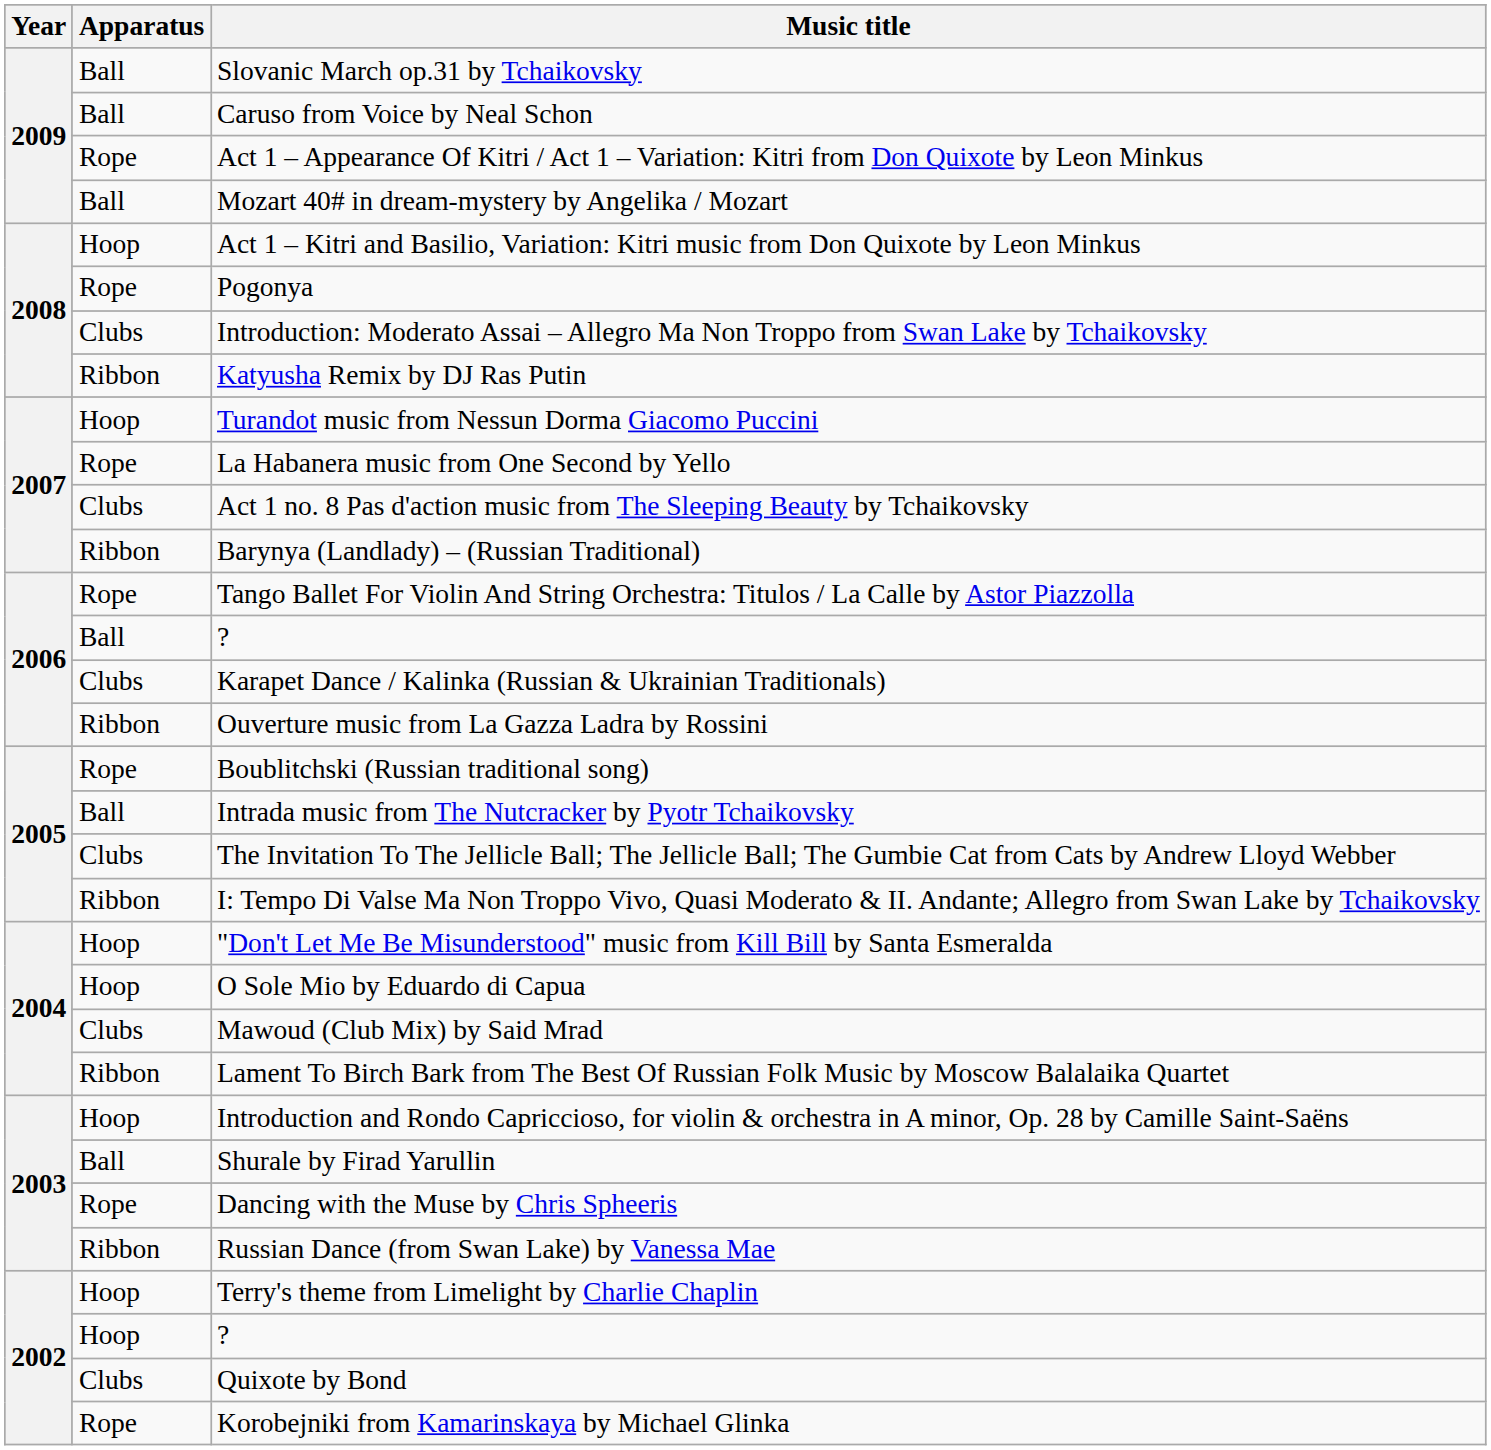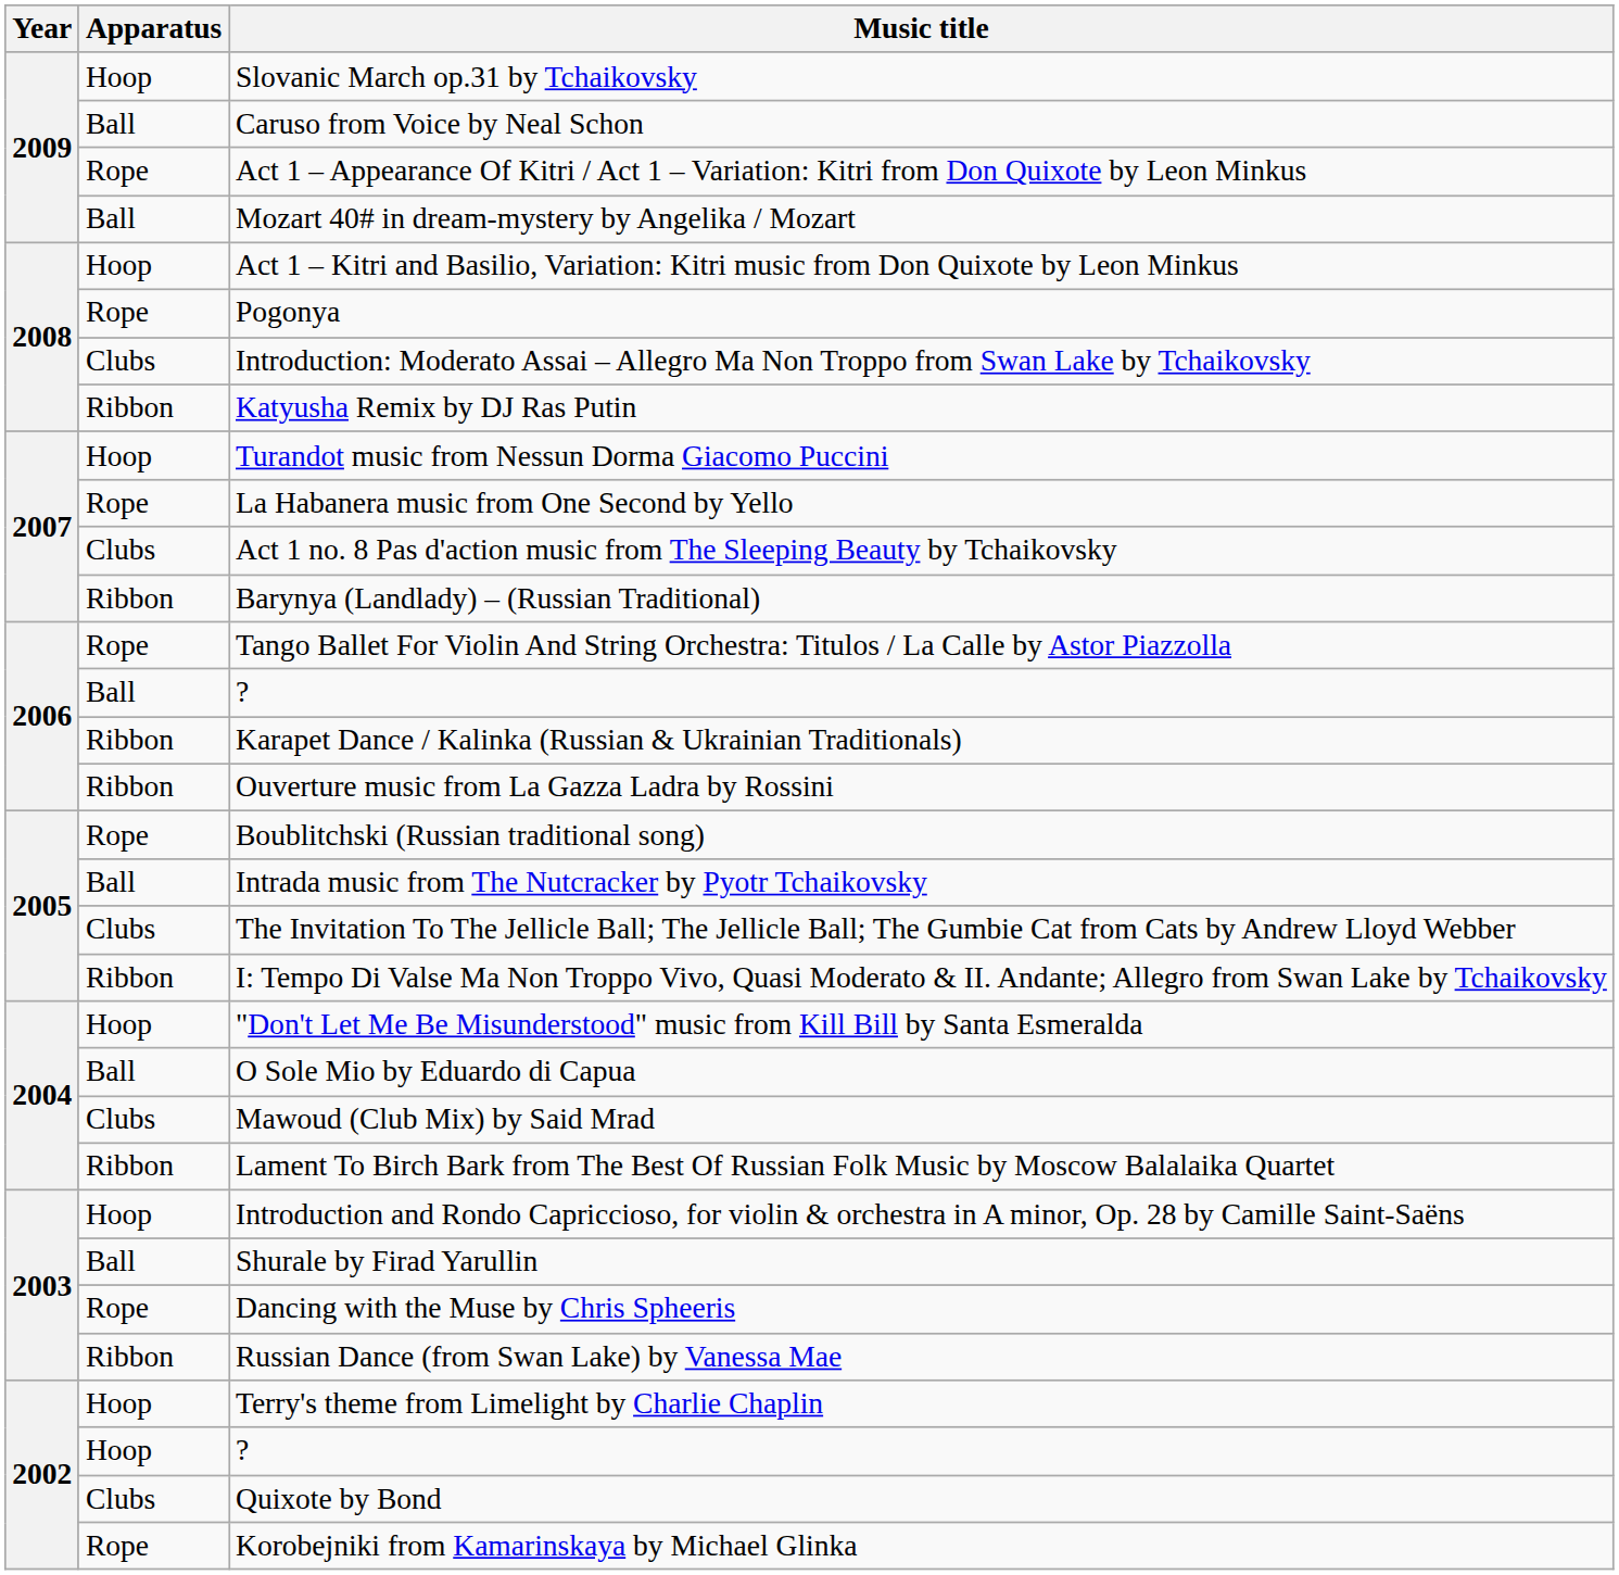Slovanic March op.31 by Tchaikovsky | Apparatus: Ball -> Hoop
Karapet Dance / Kalinka (Russian & Ukrainian Traditionals) | Apparatus: Clubs -> Ribbon
O Sole Mio by Eduardo di Capua | Apparatus: Hoop -> Ball
